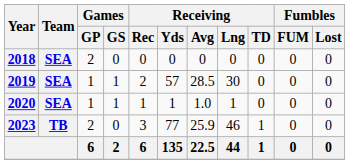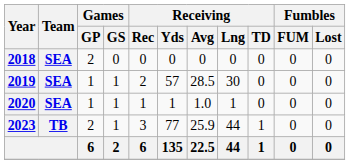2023 | Games / GS: 0 -> 1
2023 | Receiving / Lng: 46 -> 44
